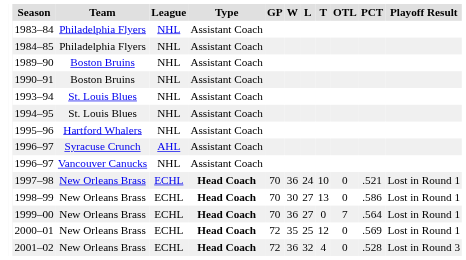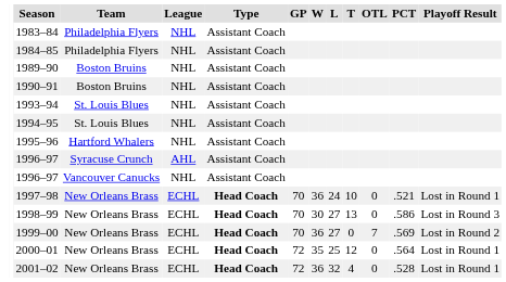1998–99 | Playoff Result: Lost in Round 1 -> Lost in Round 3
1999–00 | PCT: .564 -> .569
1999–00 | Playoff Result: Lost in Round 1 -> Lost in Round 2
2000–01 | PCT: .569 -> .564
2001–02 | Playoff Result: Lost in Round 3 -> Lost in Round 1
